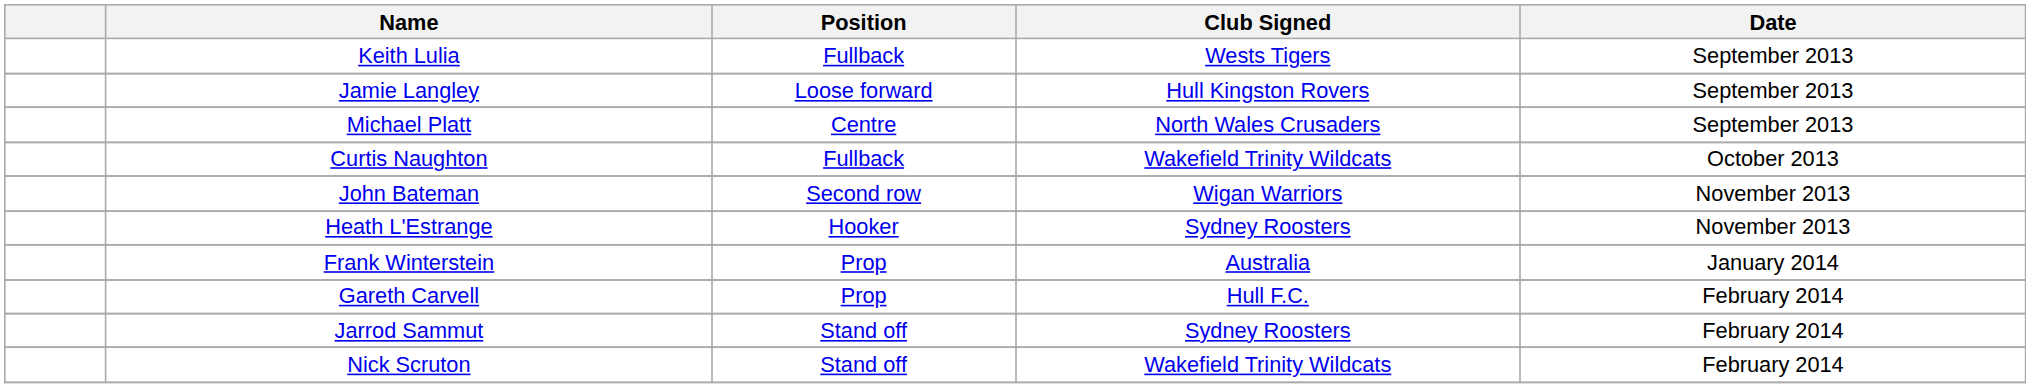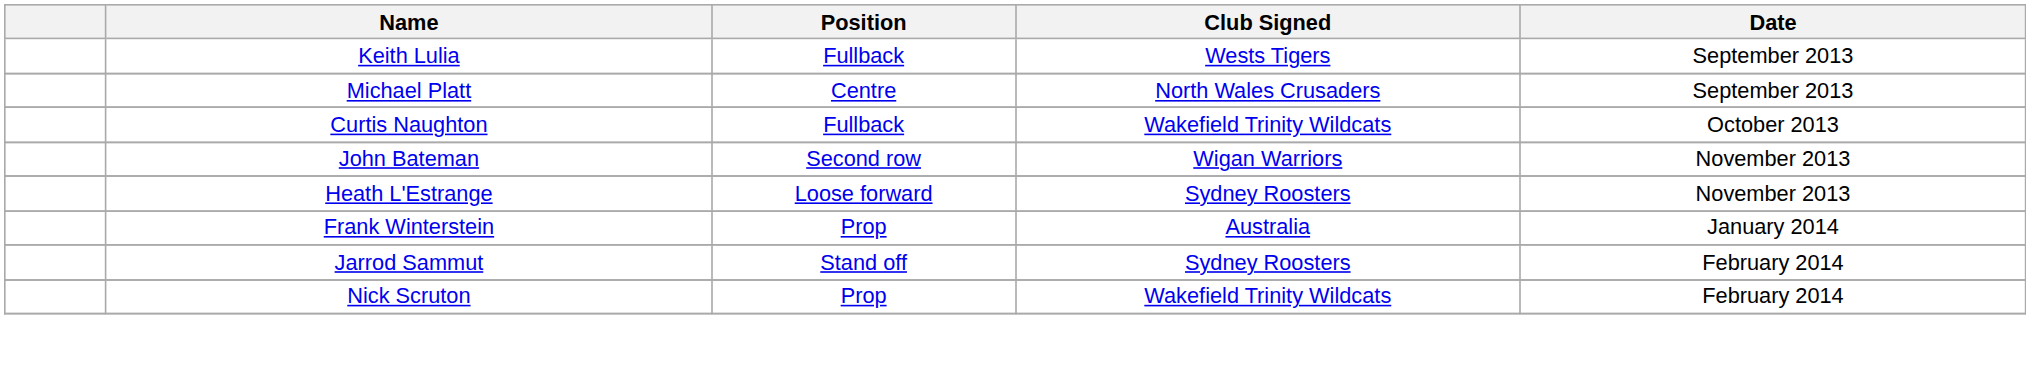- row: Jamie Langley | Loose forward | Hull Kingston Rovers | September 2013
Heath L'Estrange | Position: Hooker -> Loose forward
- row: Gareth Carvell | Prop | Hull F.C. | February 2014
Nick Scruton | Position: Stand off -> Prop
